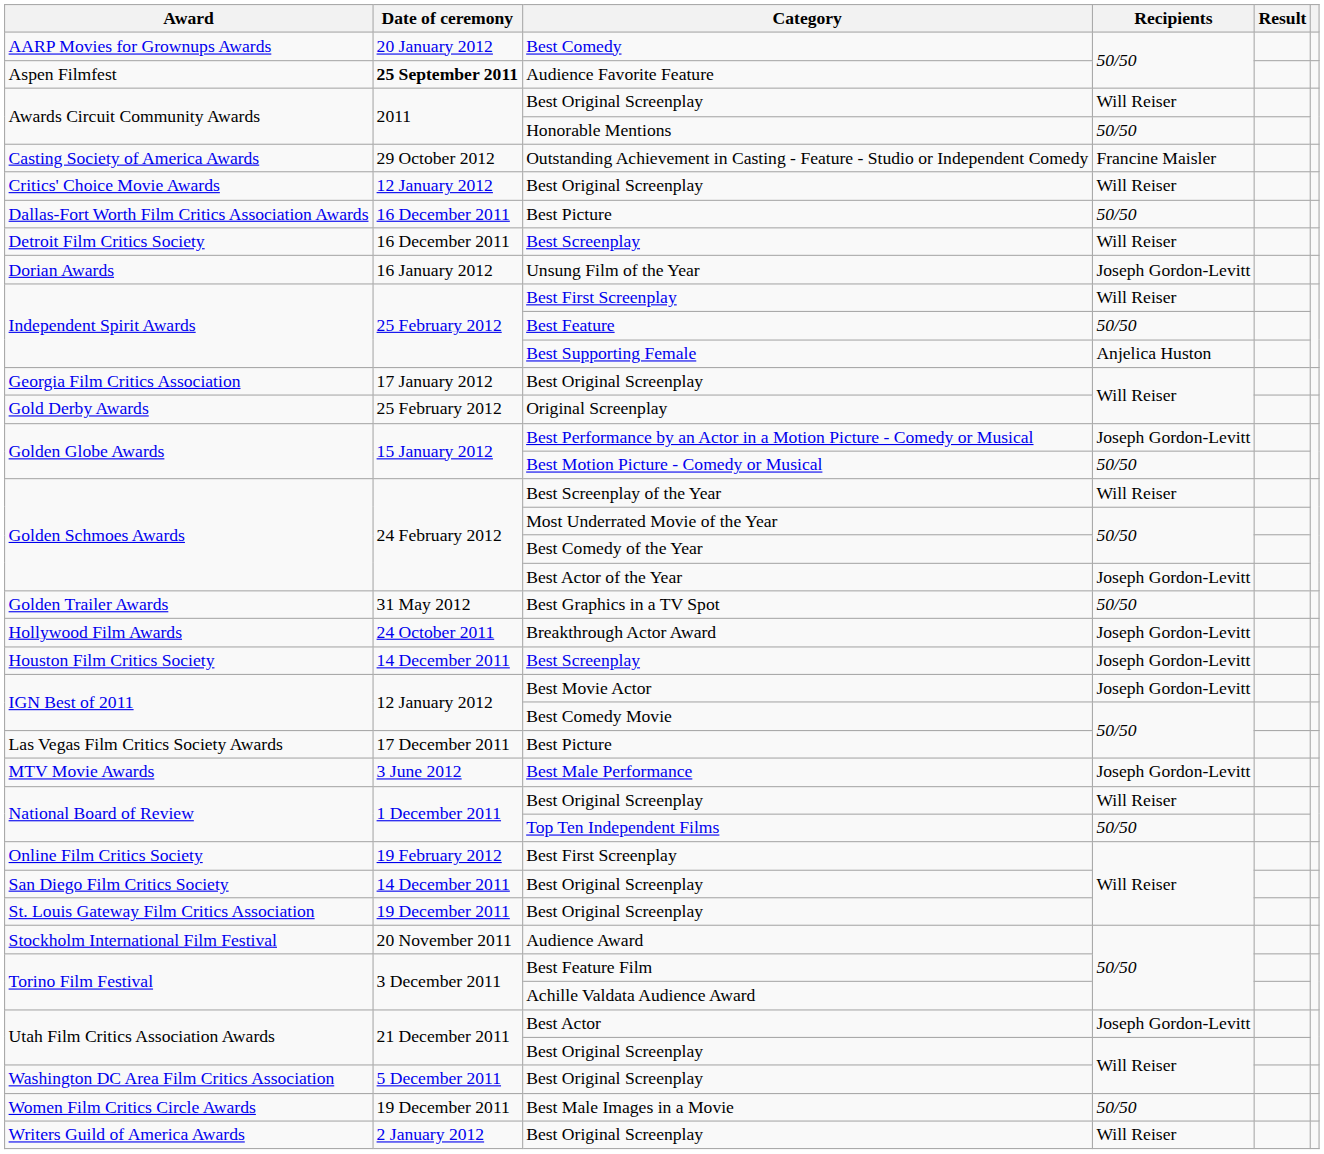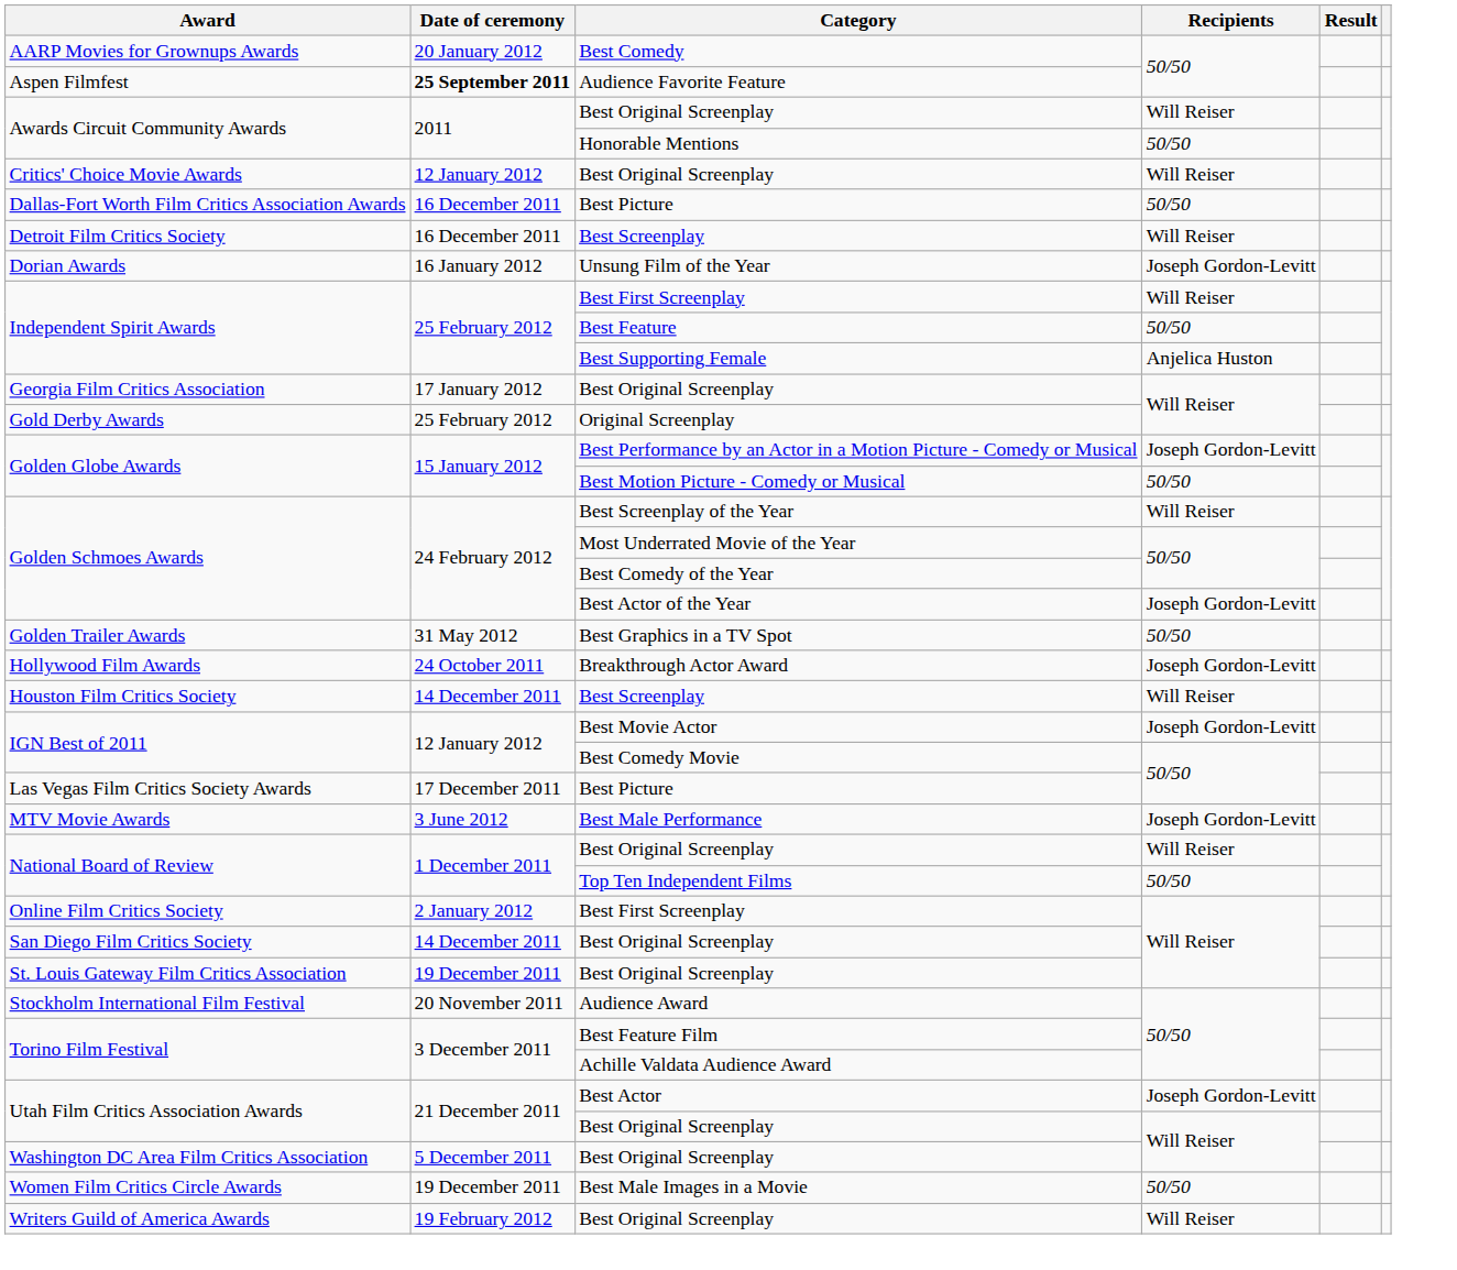- row: Casting Society of America Awards | 29 October 2012 | Outstanding Achievement in Casting - Feature - Studio or Independent Comedy | Francine Maisler
Houston Film Critics Society | Recipients: Joseph Gordon-Levitt -> Will Reiser
Online Film Critics Society | Date of ceremony: 19 February 2012 -> 2 January 2012
Writers Guild of America Awards | Date of ceremony: 2 January 2012 -> 19 February 2012
